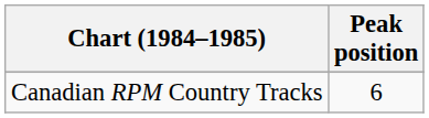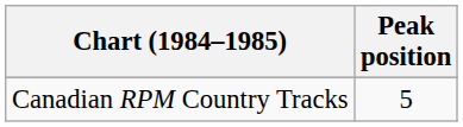Canadian RPM Country Tracks | Peak position: 6 -> 5
